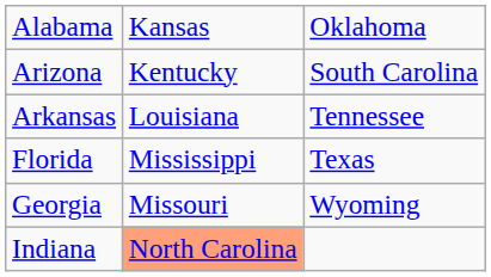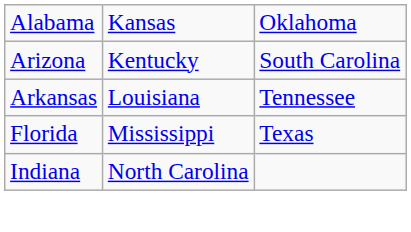- row: Georgia | Missouri | Wyoming
Indiana | column 2: lightsalmon background -> no background
